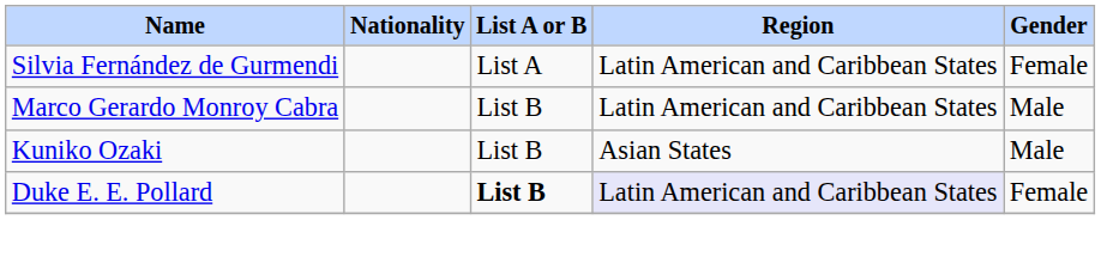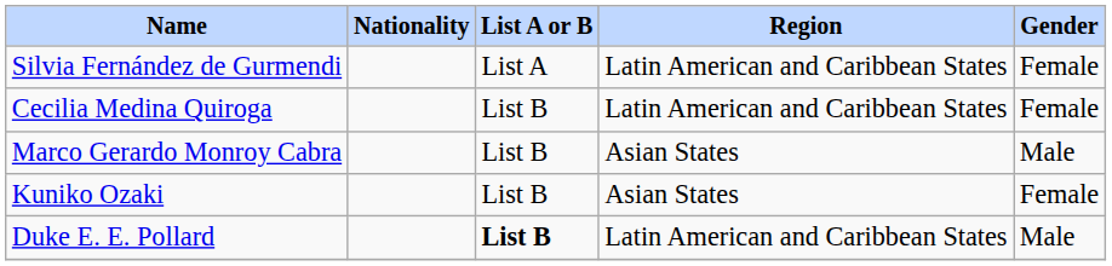+ row: Cecilia Medina Quiroga | List B | Latin American and Caribbean States | Female
Marco Gerardo Monroy Cabra | Region: Latin American and Caribbean States -> Asian States
Kuniko Ozaki | Gender: Male -> Female
Duke E. E. Pollard | Region: lavender background -> no background
Duke E. E. Pollard | Gender: Female -> Male
